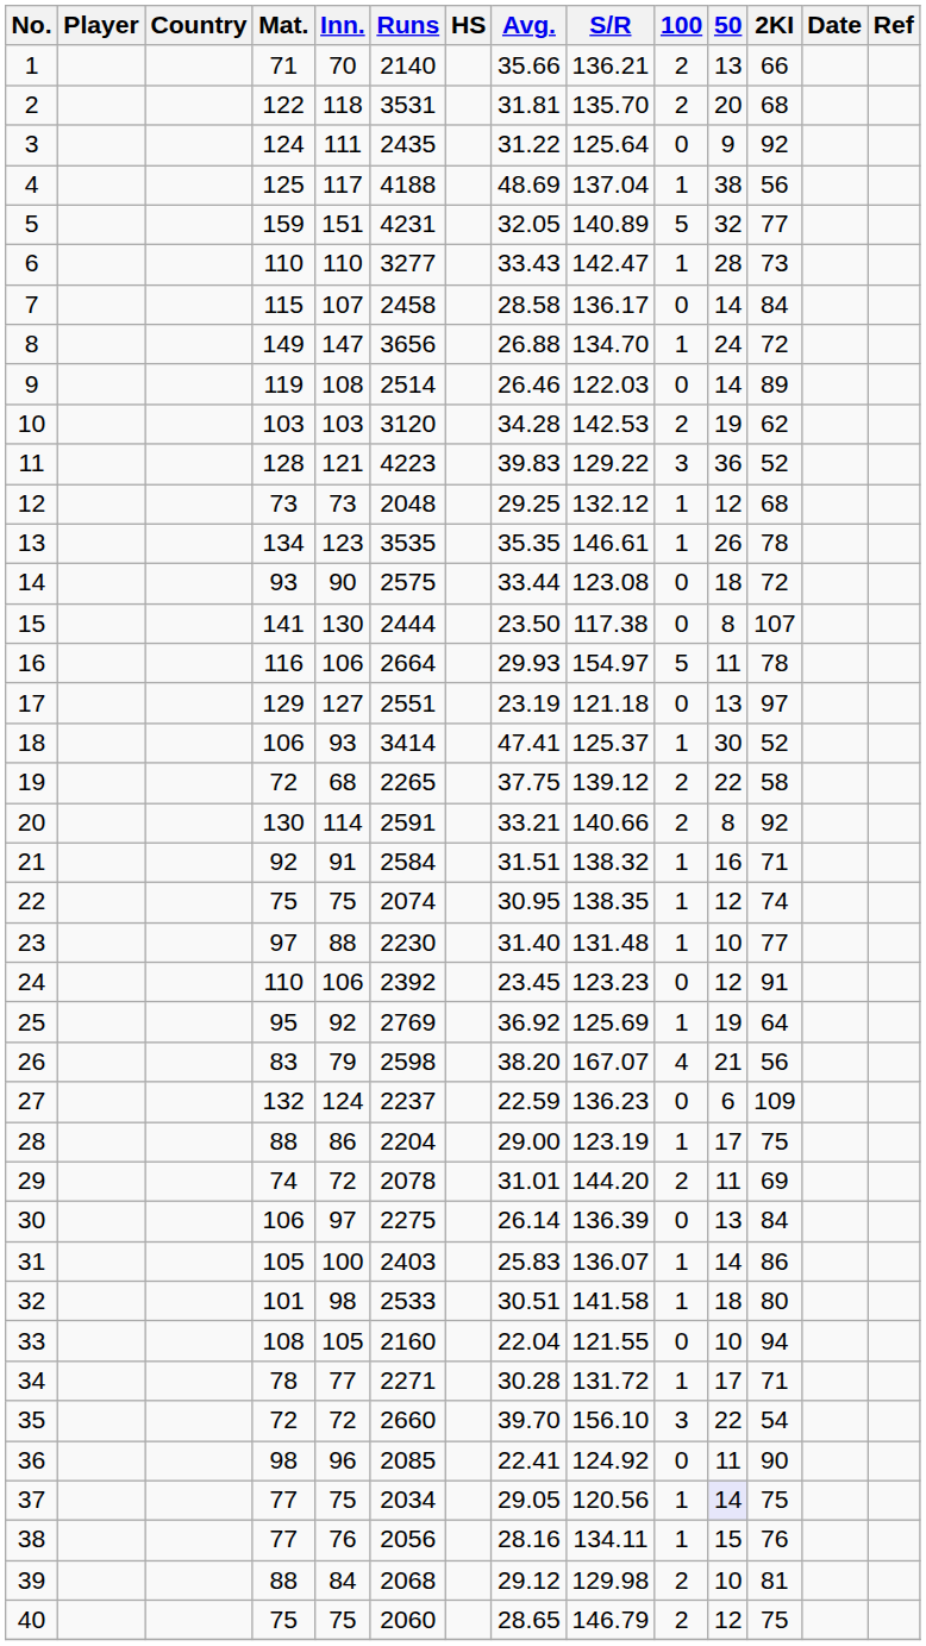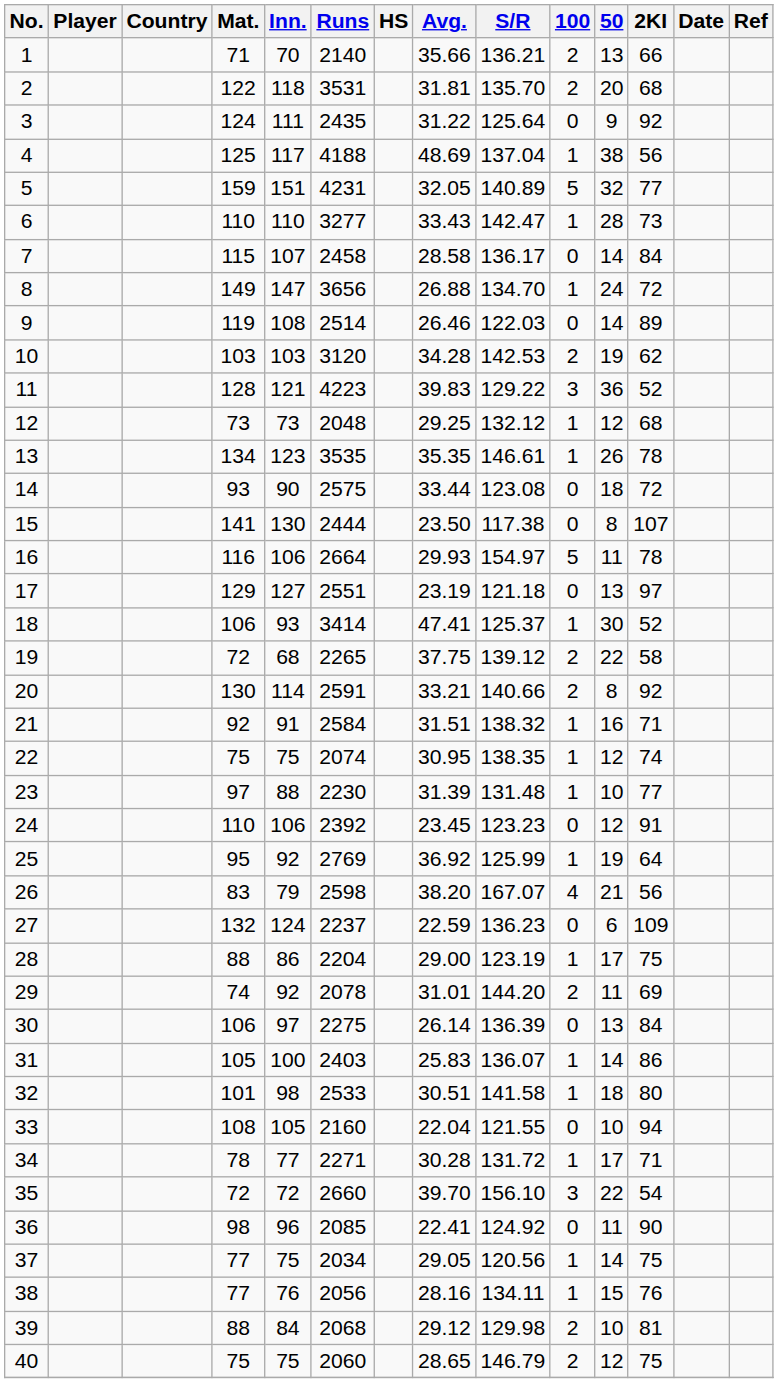23 | Avg.: 31.40 -> 31.39
25 | S/R: 125.69 -> 125.99
29 | Inn.: 72 -> 92
37 | 50: lavender background -> no background
